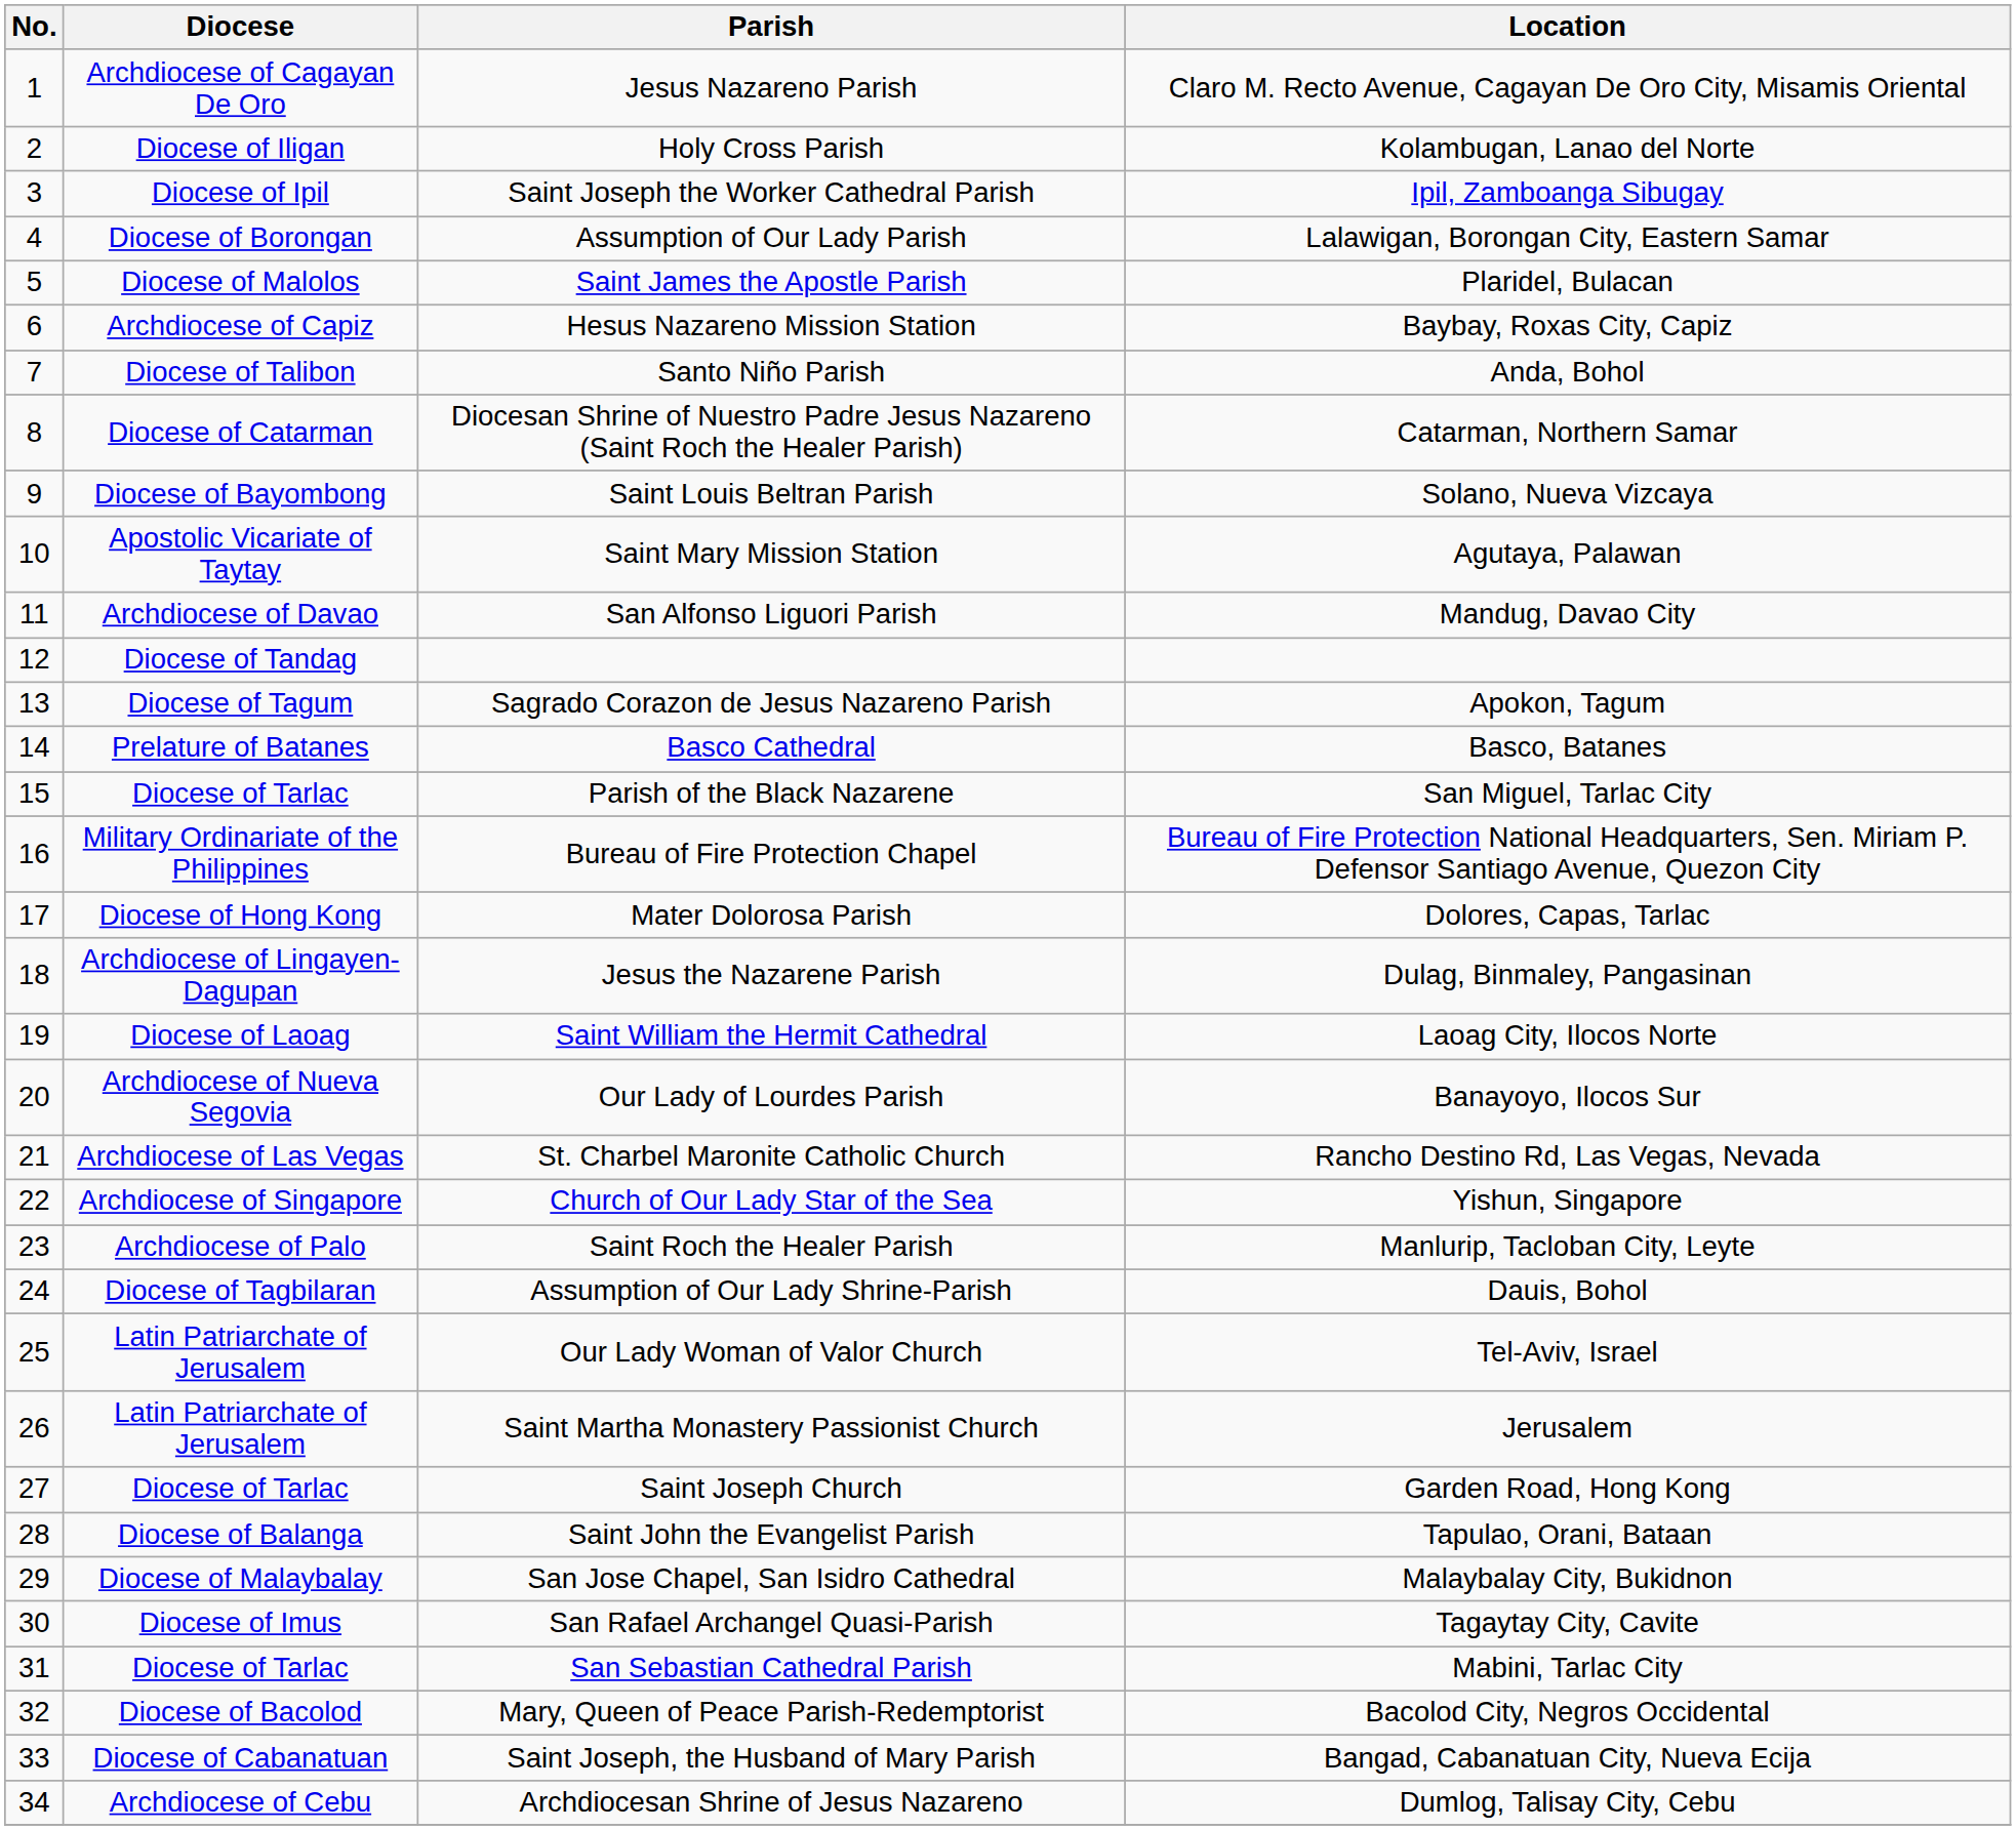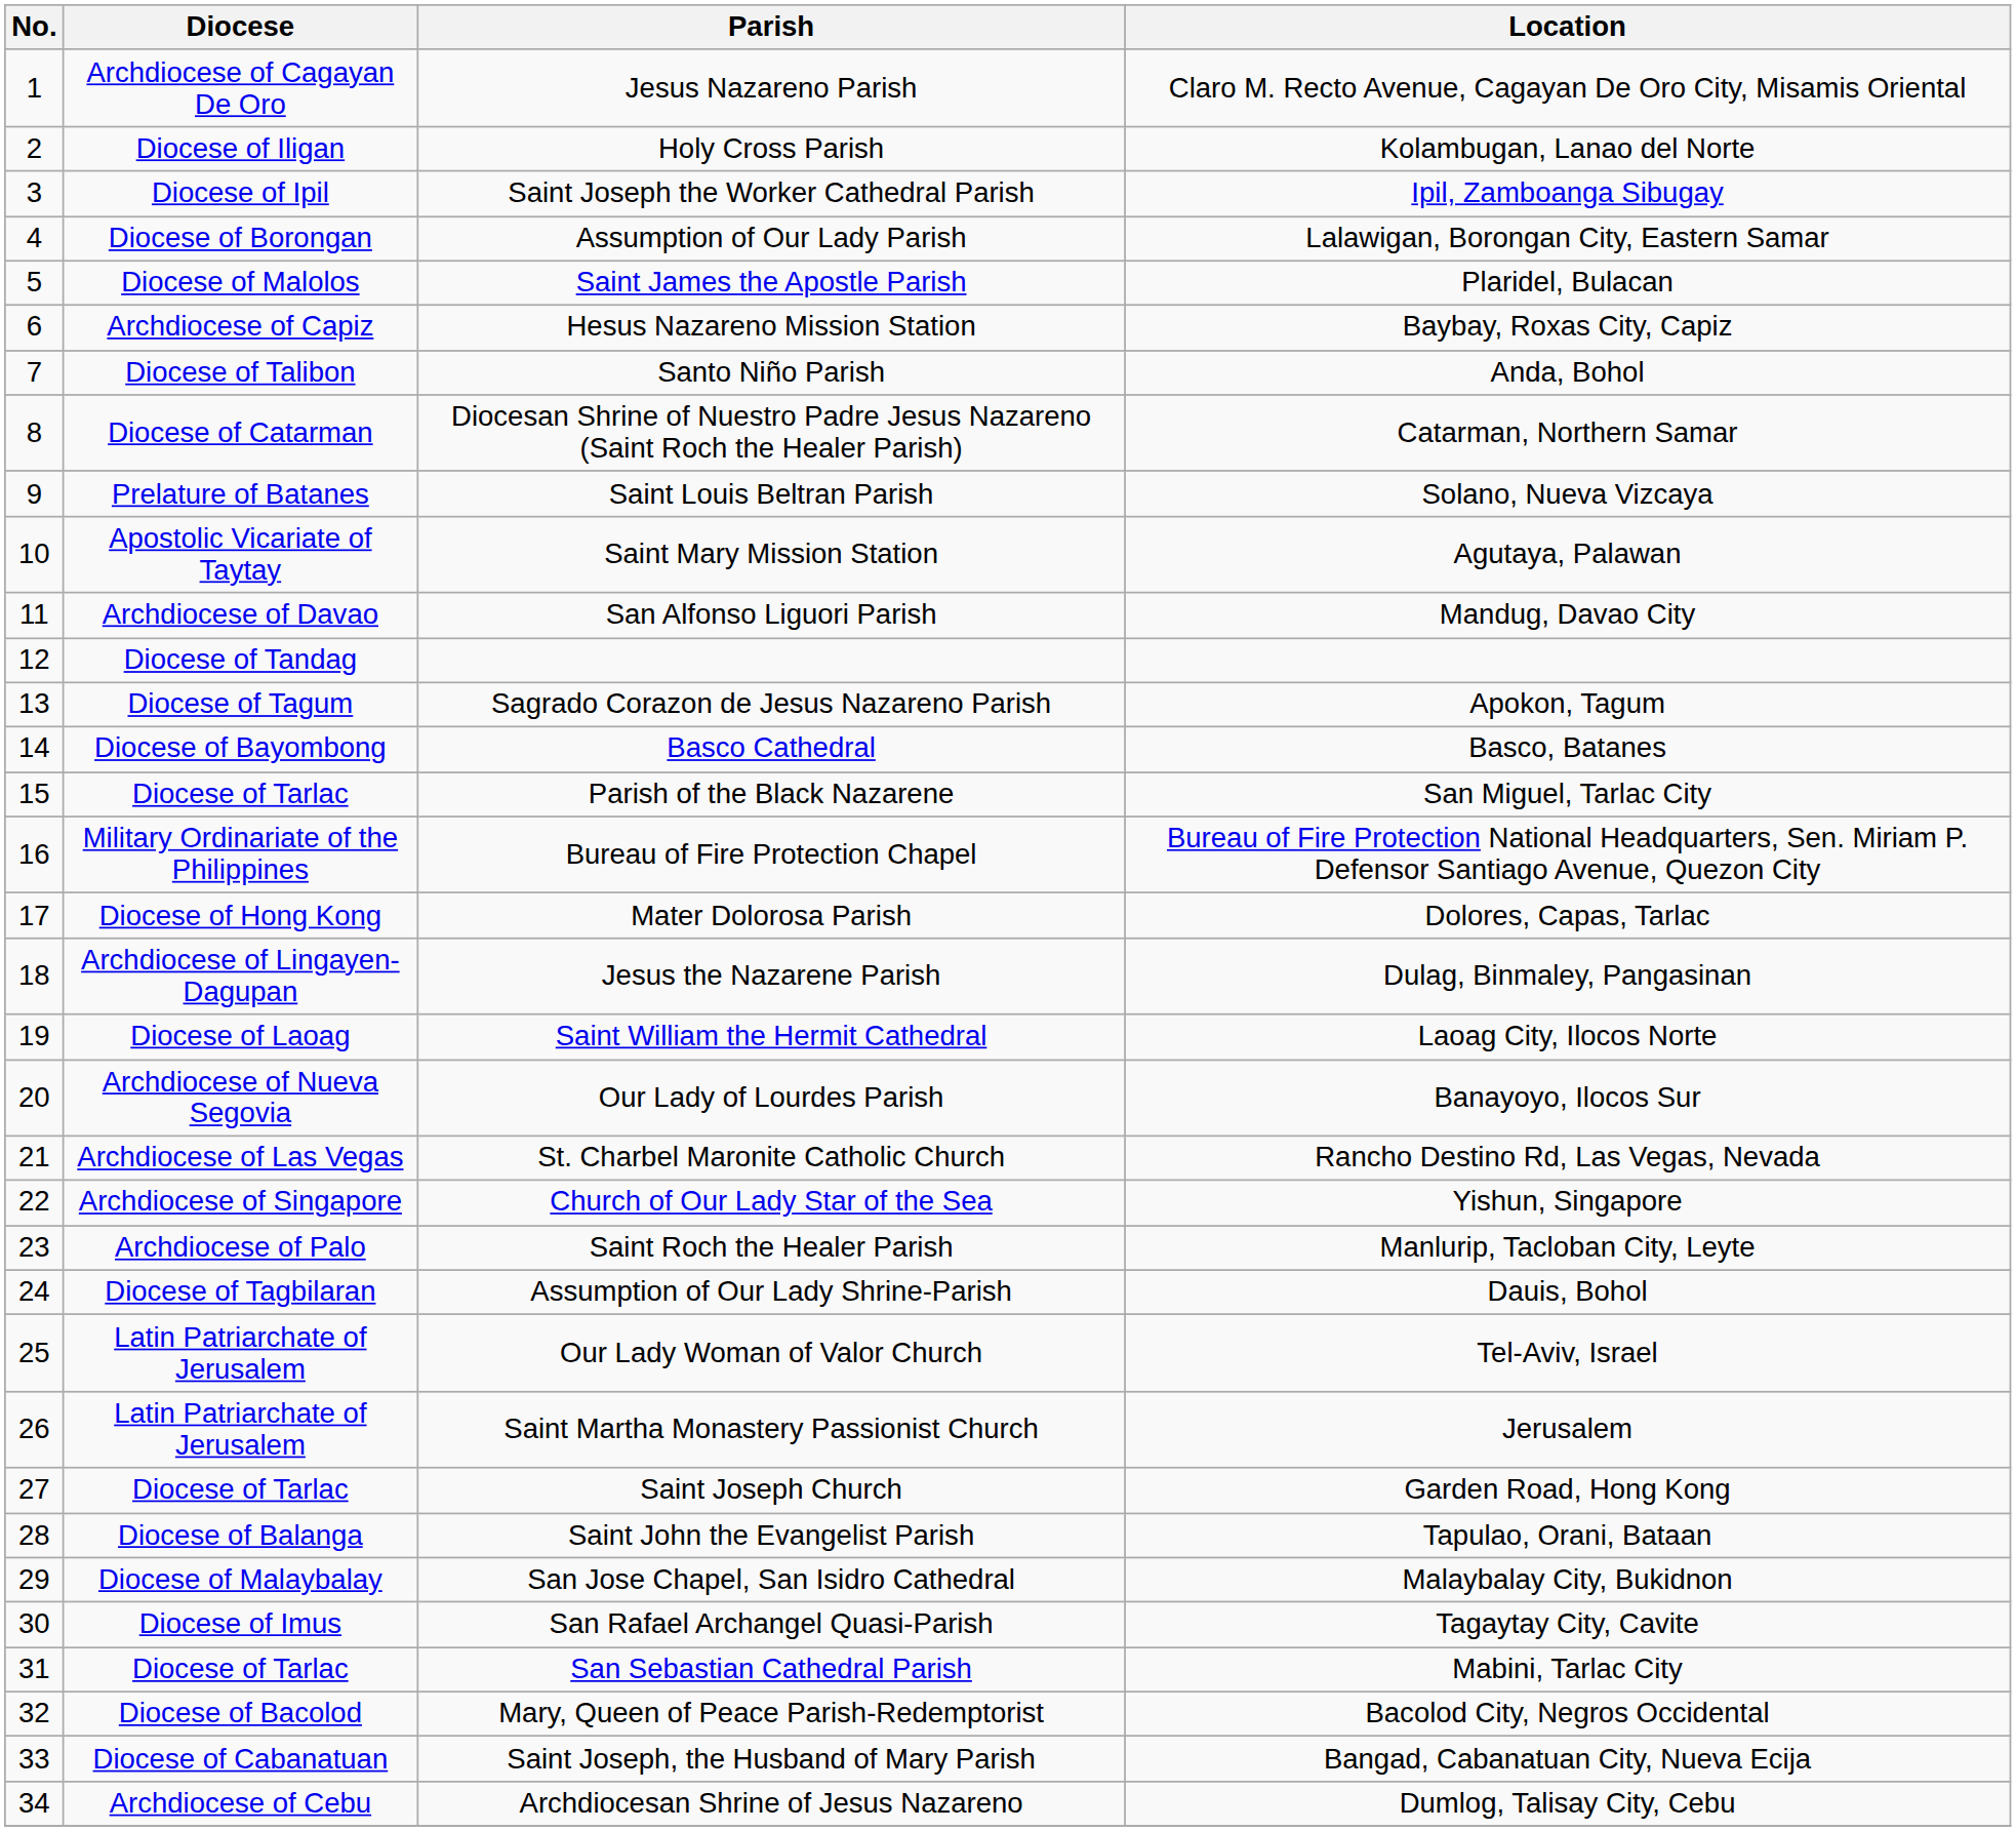Saint Louis Beltran Parish | Diocese: Diocese of Bayombong -> Prelature of Batanes
Basco Cathedral | Diocese: Prelature of Batanes -> Diocese of Bayombong
